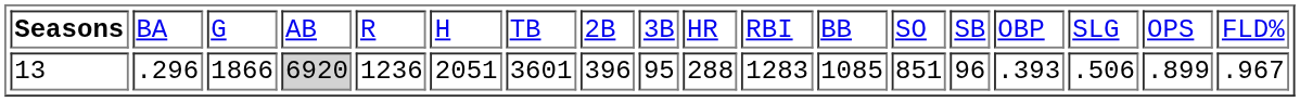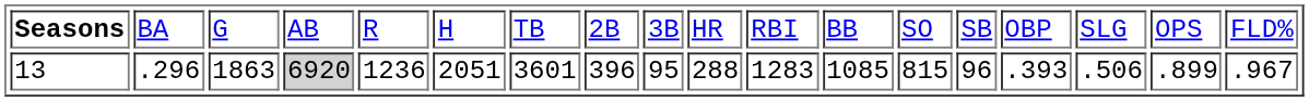13 | column 3: 1866 -> 1863
13 | column 13: 851 -> 815
